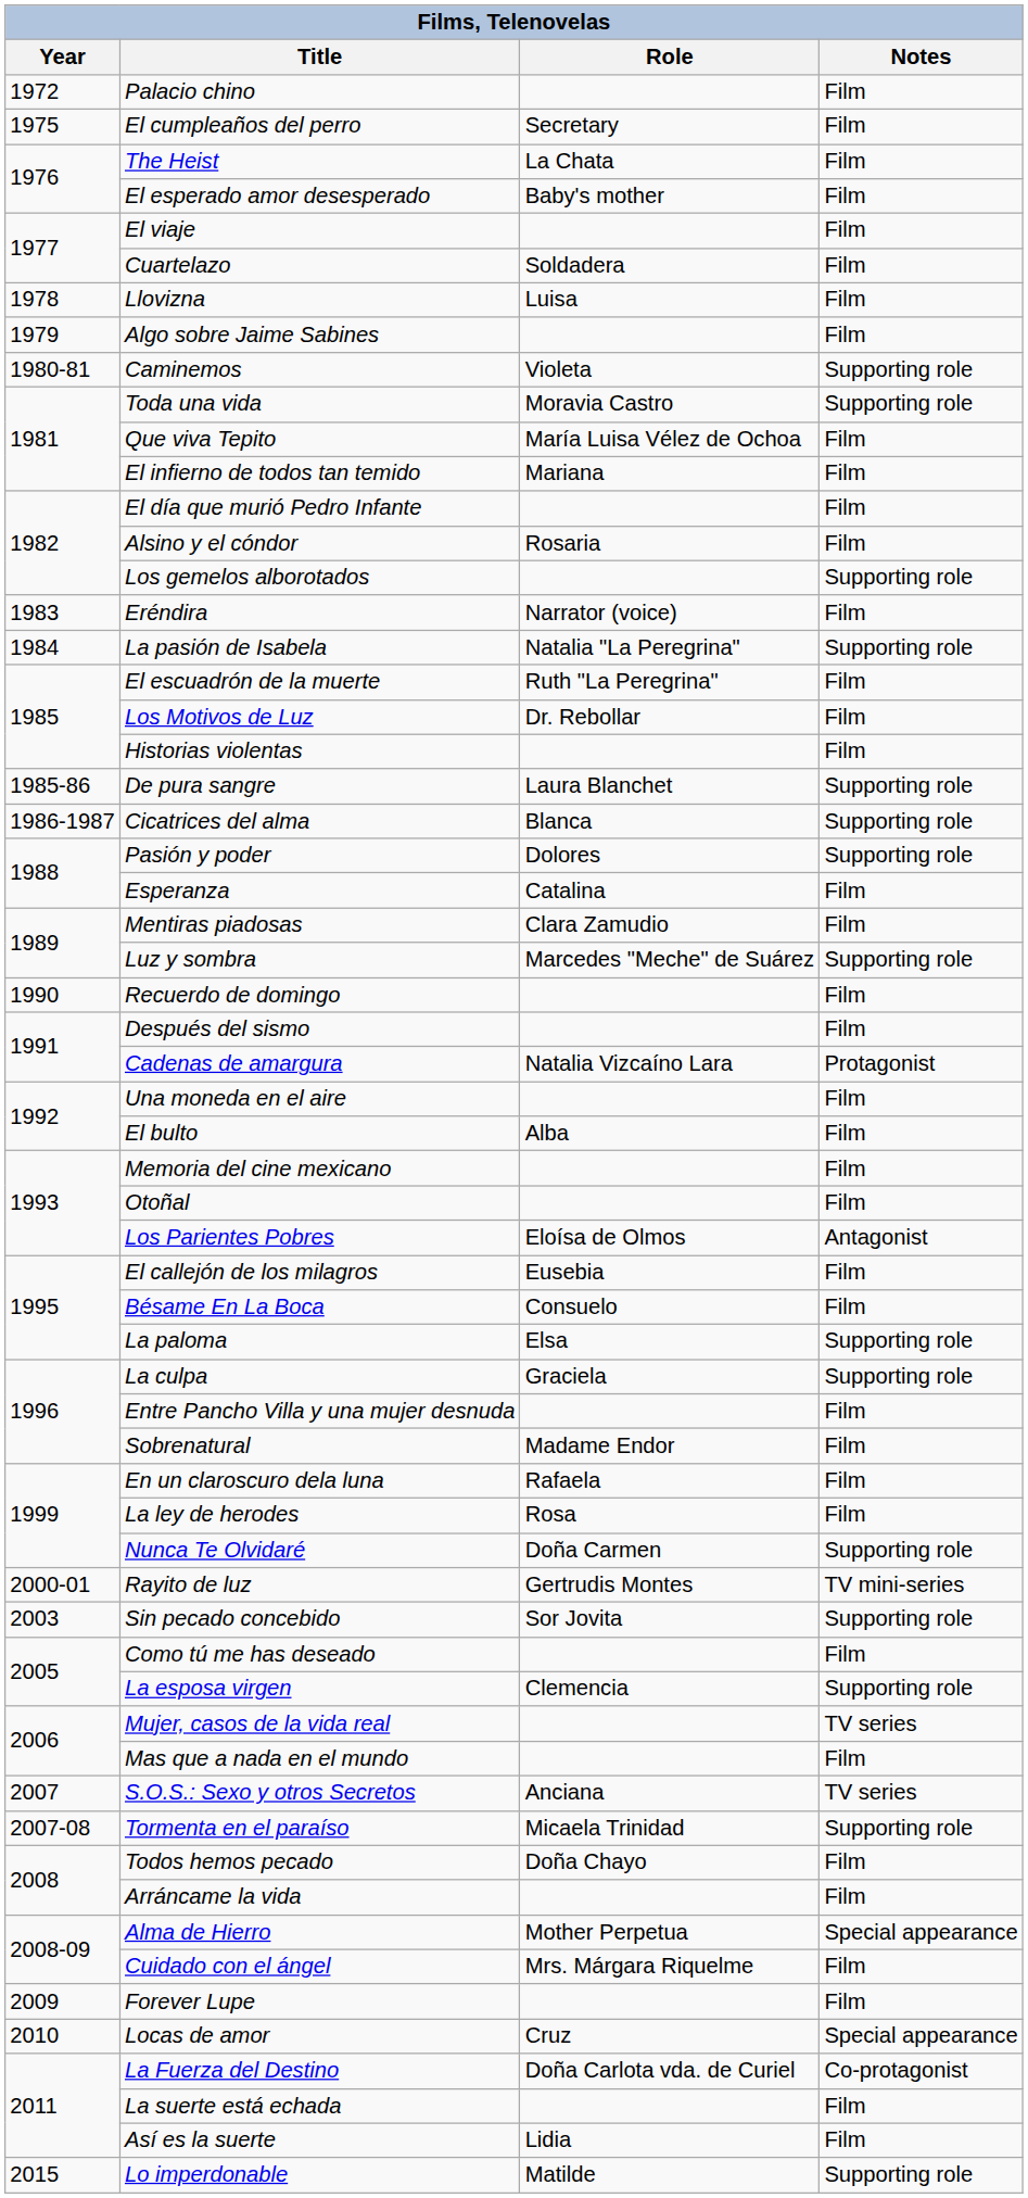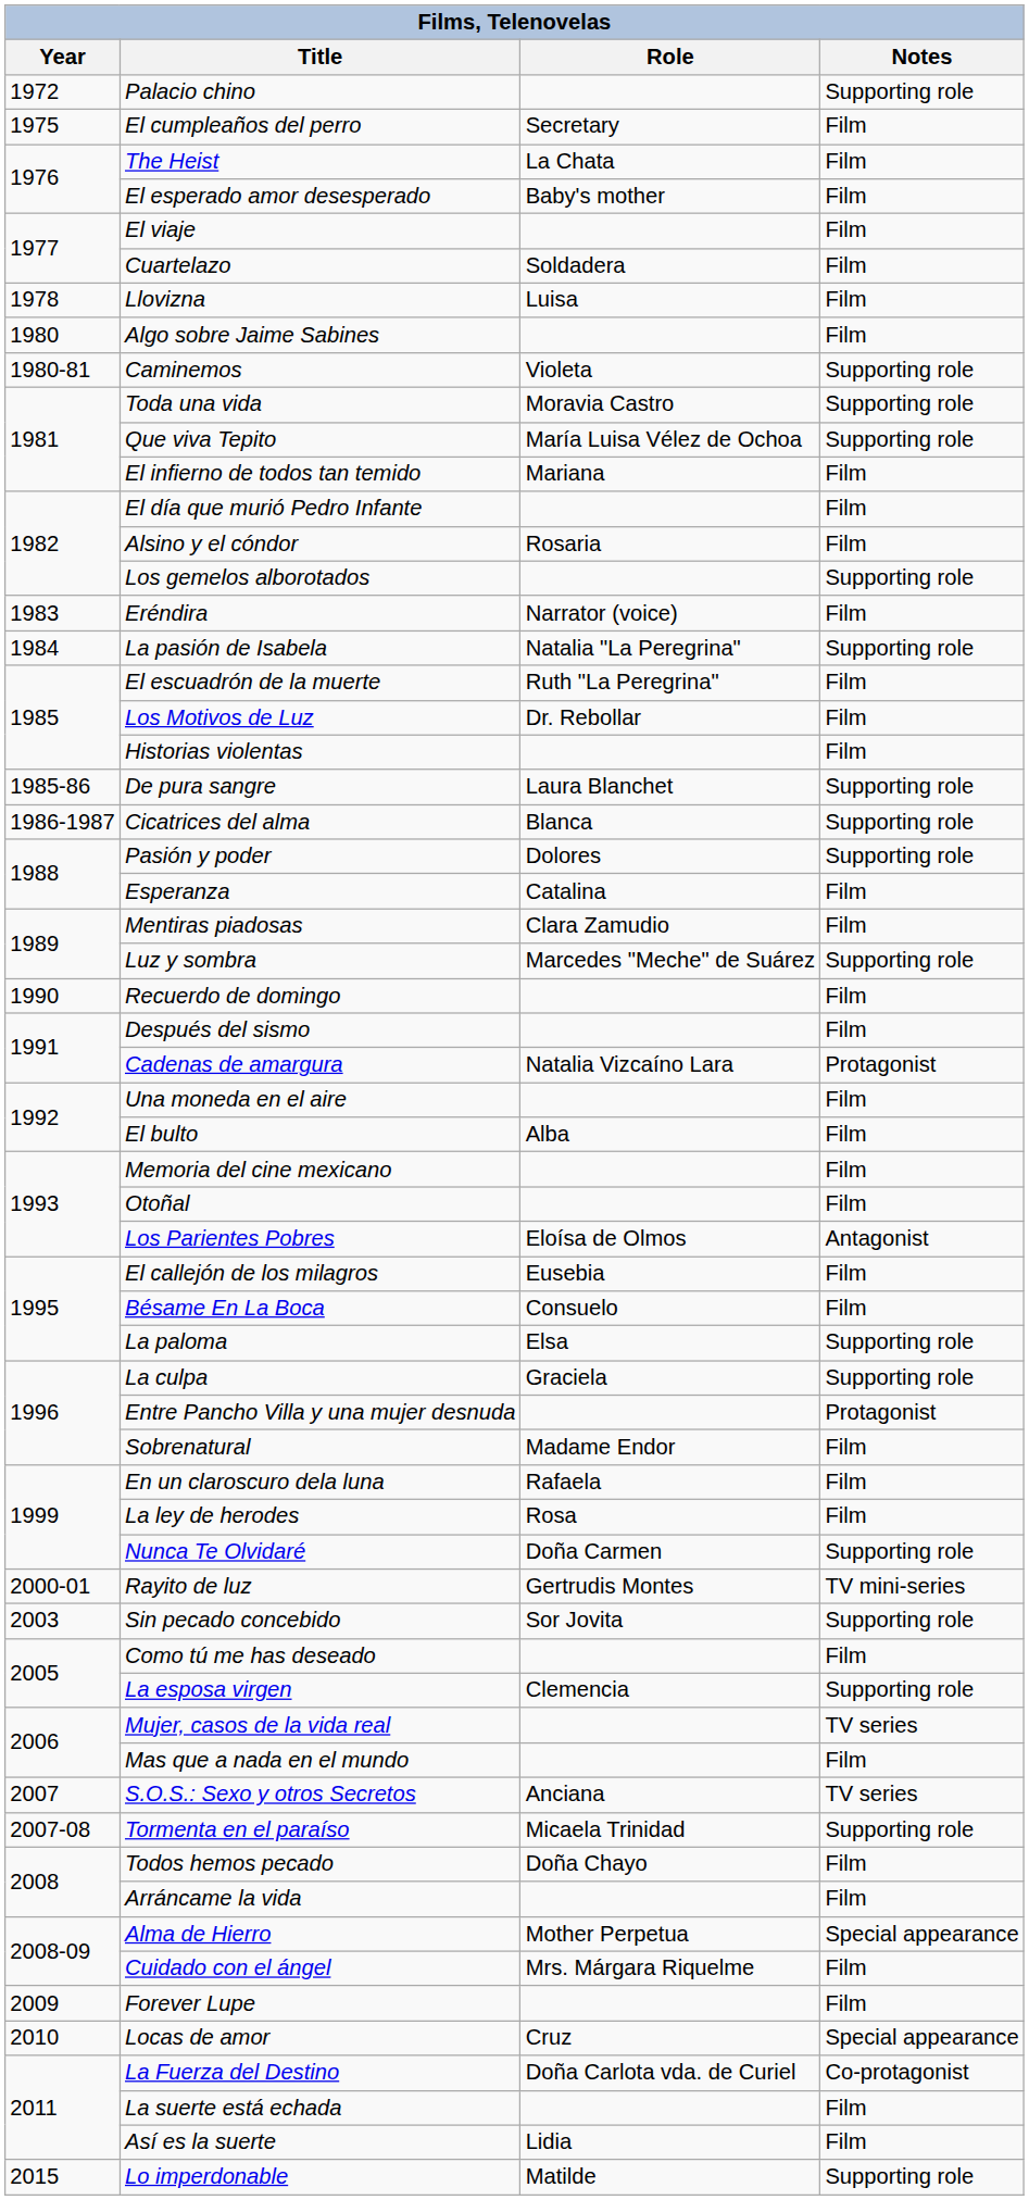Palacio chino | Notes: Film -> Supporting role
Algo sobre Jaime Sabines | Year: 1979 -> 1980
Que viva Tepito | Notes: Film -> Supporting role
Entre Pancho Villa y una mujer desnuda | Notes: Film -> Protagonist
